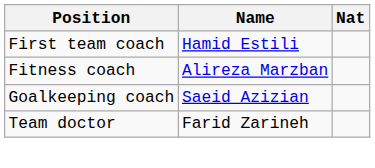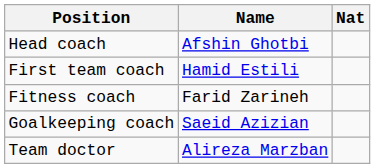+ row: Head coach | Afshin Ghotbi
Fitness coach | Name: Alireza Marzban -> Farid Zarineh
Team doctor | Name: Farid Zarineh -> Alireza Marzban
